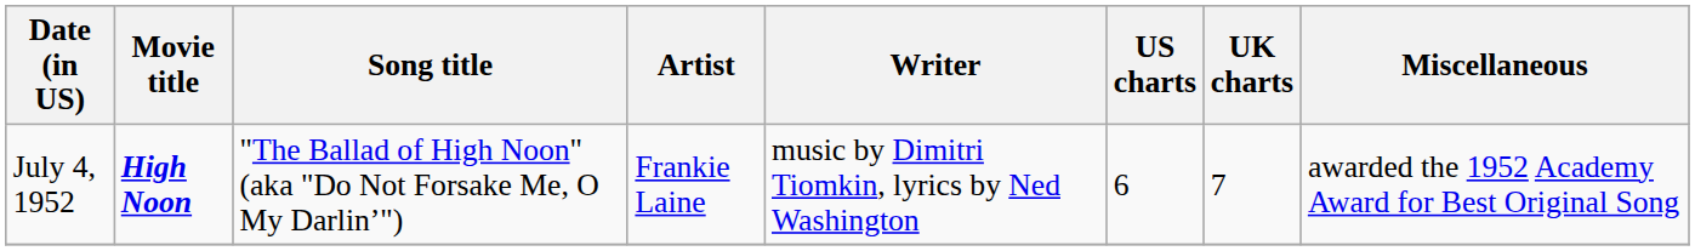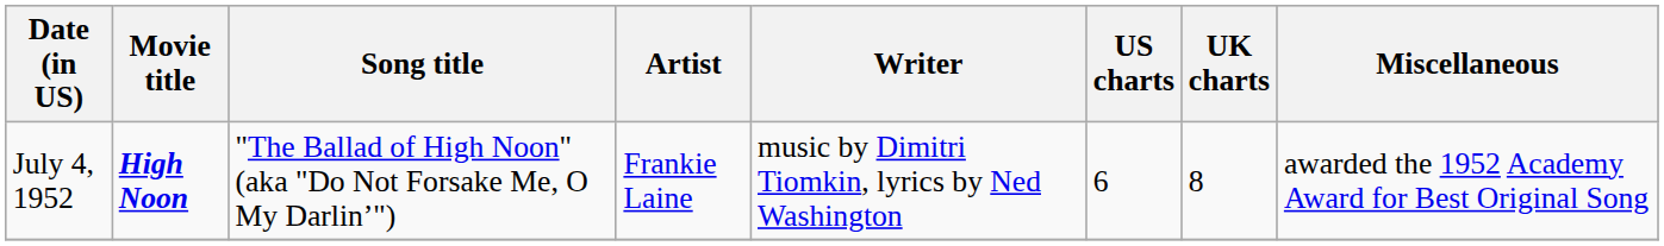July 4, 1952 | UK charts: 7 -> 8
